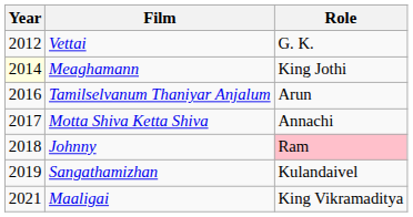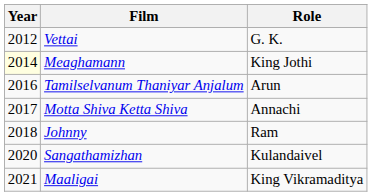Johnny | Role: pink background -> no background
Sangathamizhan | Year: 2019 -> 2020
